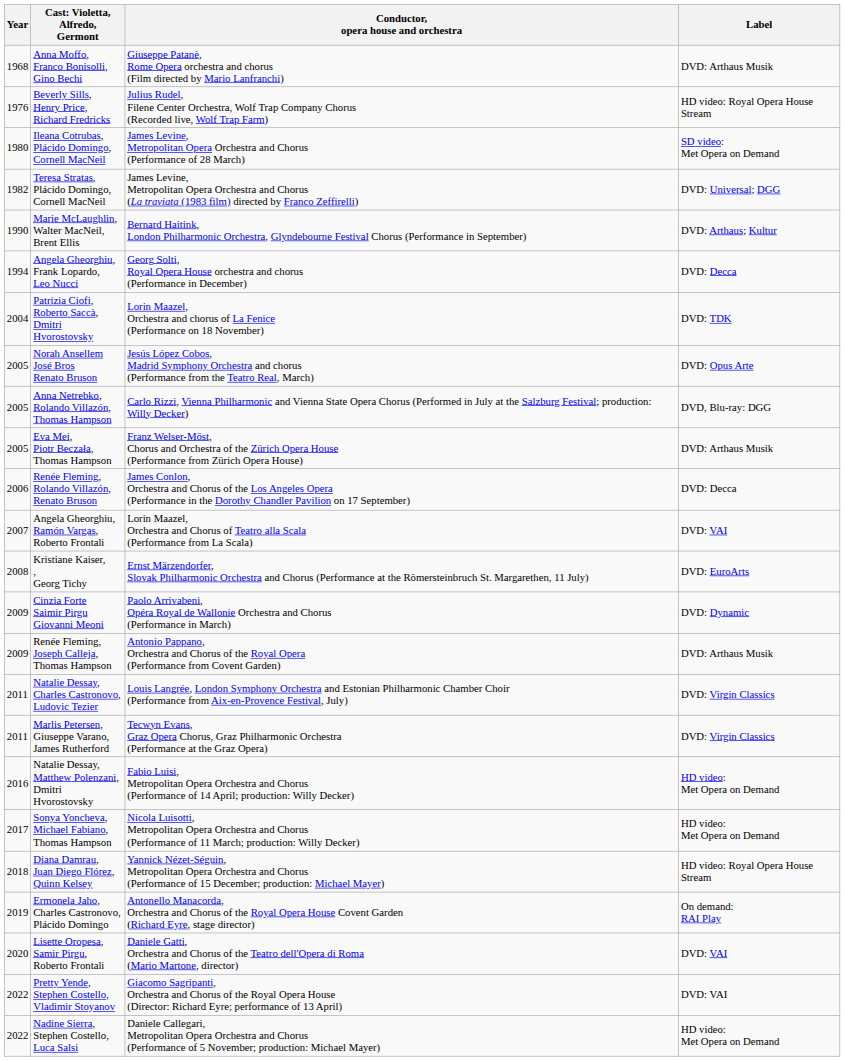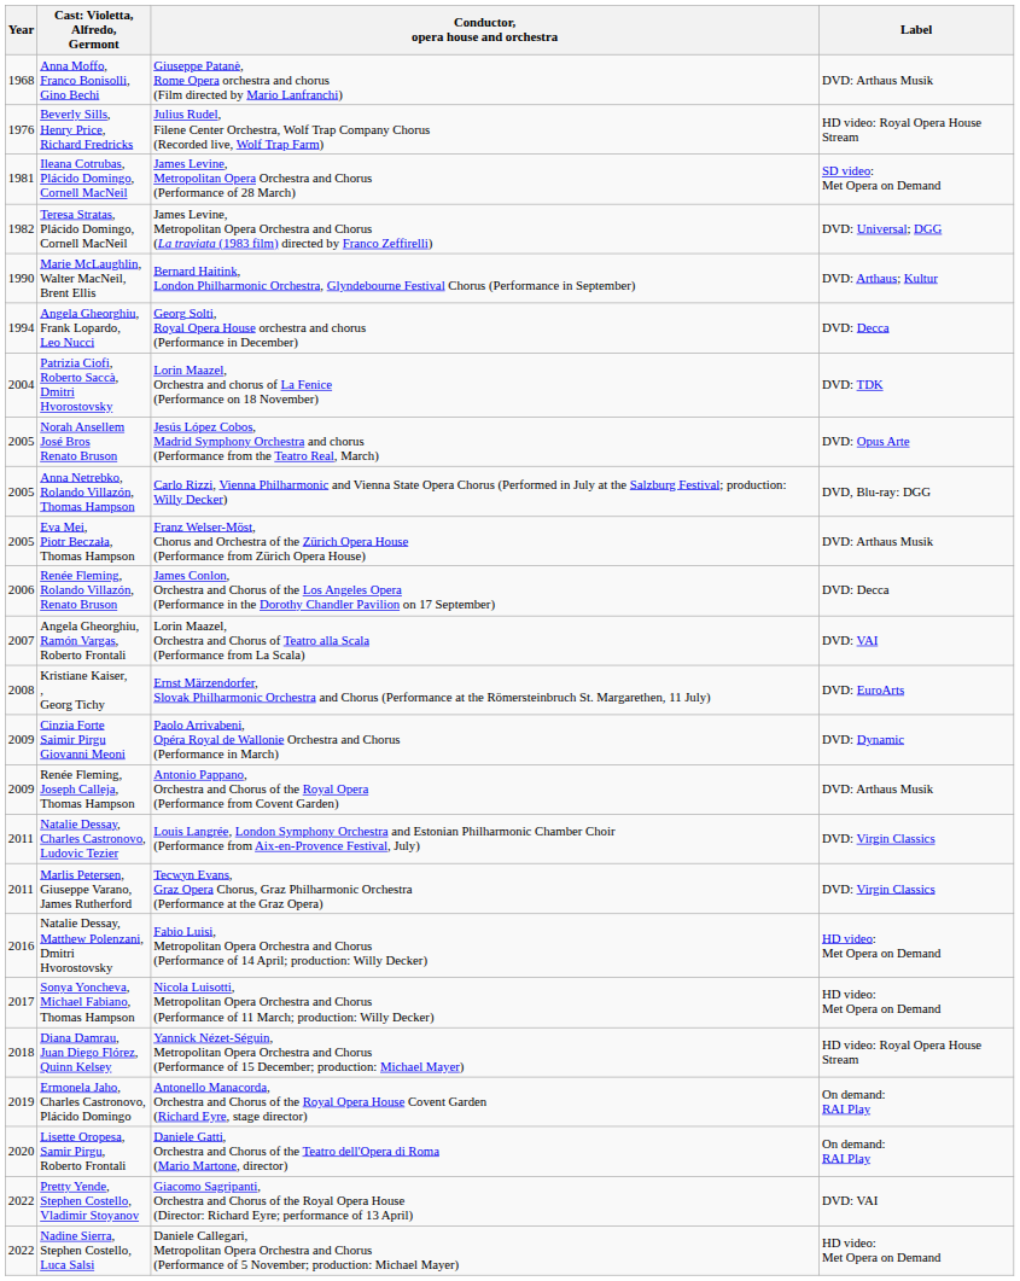Ileana Cotrubas, Plácido Domingo, Cornell MacNeil | Year: 1980 -> 1981
Lisette Oropesa, Samir Pirgu, Roberto Frontali | Label: DVD: VAI -> On demand: RAI Play
